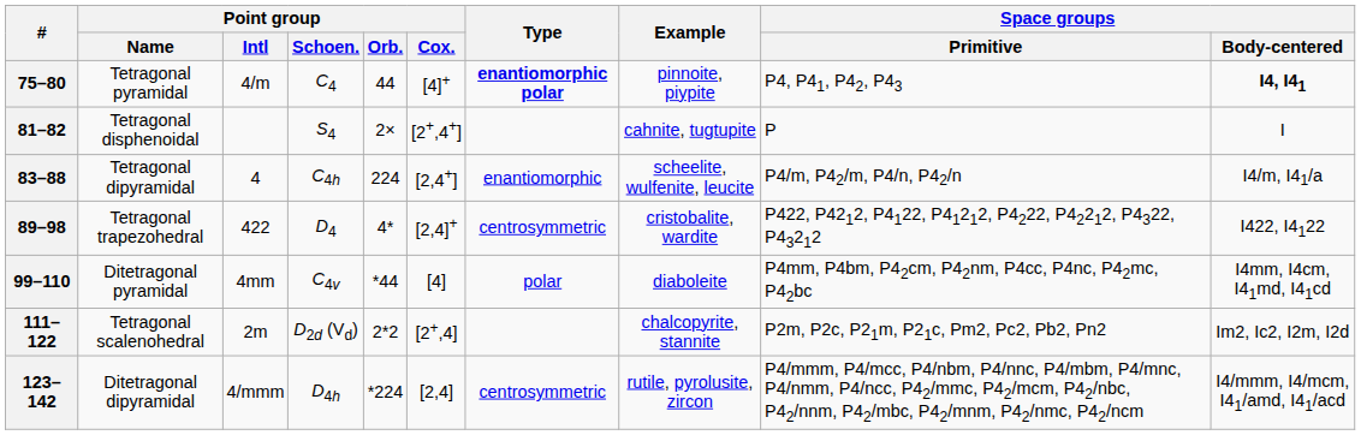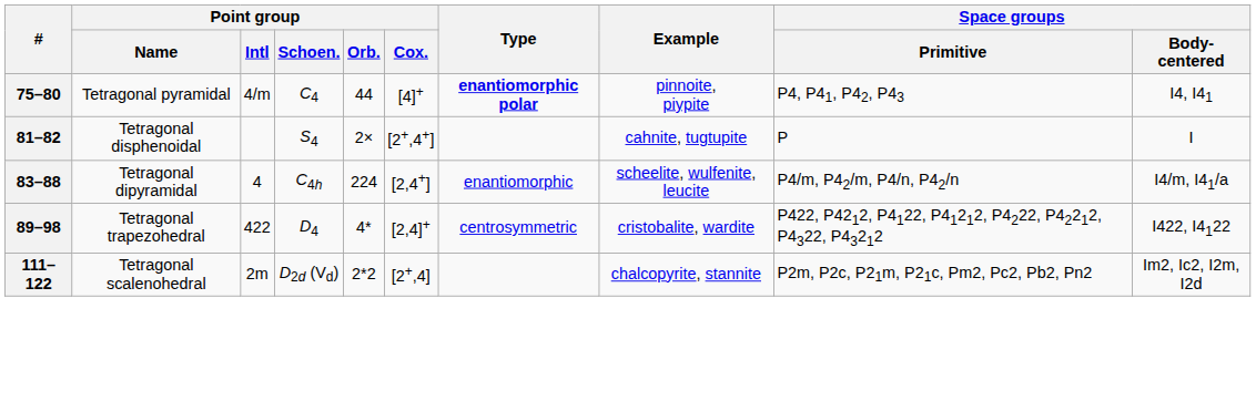75–80 | Space groups / Body-centered: bold -> normal
- row: 99–110 | Ditetragonal pyramidal | 4mm | C4v | *44 | [4] | polar | diaboleite | P4mm, P4bm, P42cm, P42nm, P4cc, P4nc, P42mc, P42bc | I4mm, I4cm, I41md, I41cd
- row: 123–142 | Ditetragonal dipyramidal | 4/mmm | D4h | *224 | [2,4] | centrosymmetric | rutile, pyrolusite, zircon | P4/mmm, P4/mcc, P4/nbm, P4/nnc, P4/mbm, P4/mnc, P4/nmm, P4/ncc, P42/mmc, P42/mcm, P42/nbc, P42/nnm, P42/mbc, P42/mnm, P42/nmc, P42/ncm | I4/mmm, I4/mcm, I41/amd, I41/acd
